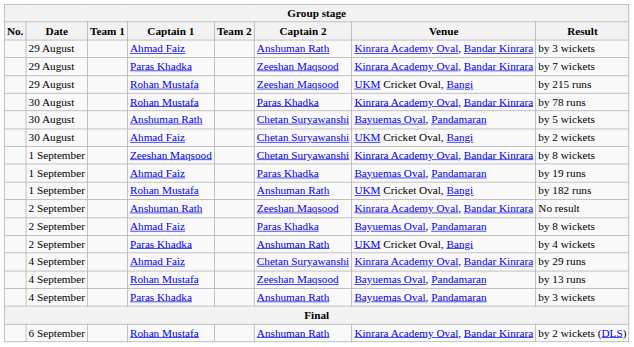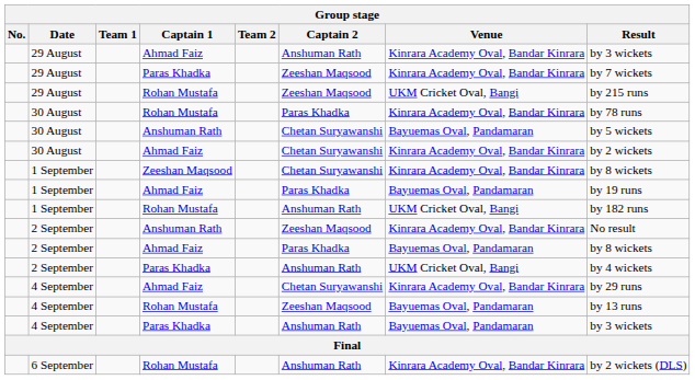30 August / Ahmad Faiz | Venue: UKM Cricket Oval, Bangi -> Kinrara Academy Oval, Bandar Kinrara
